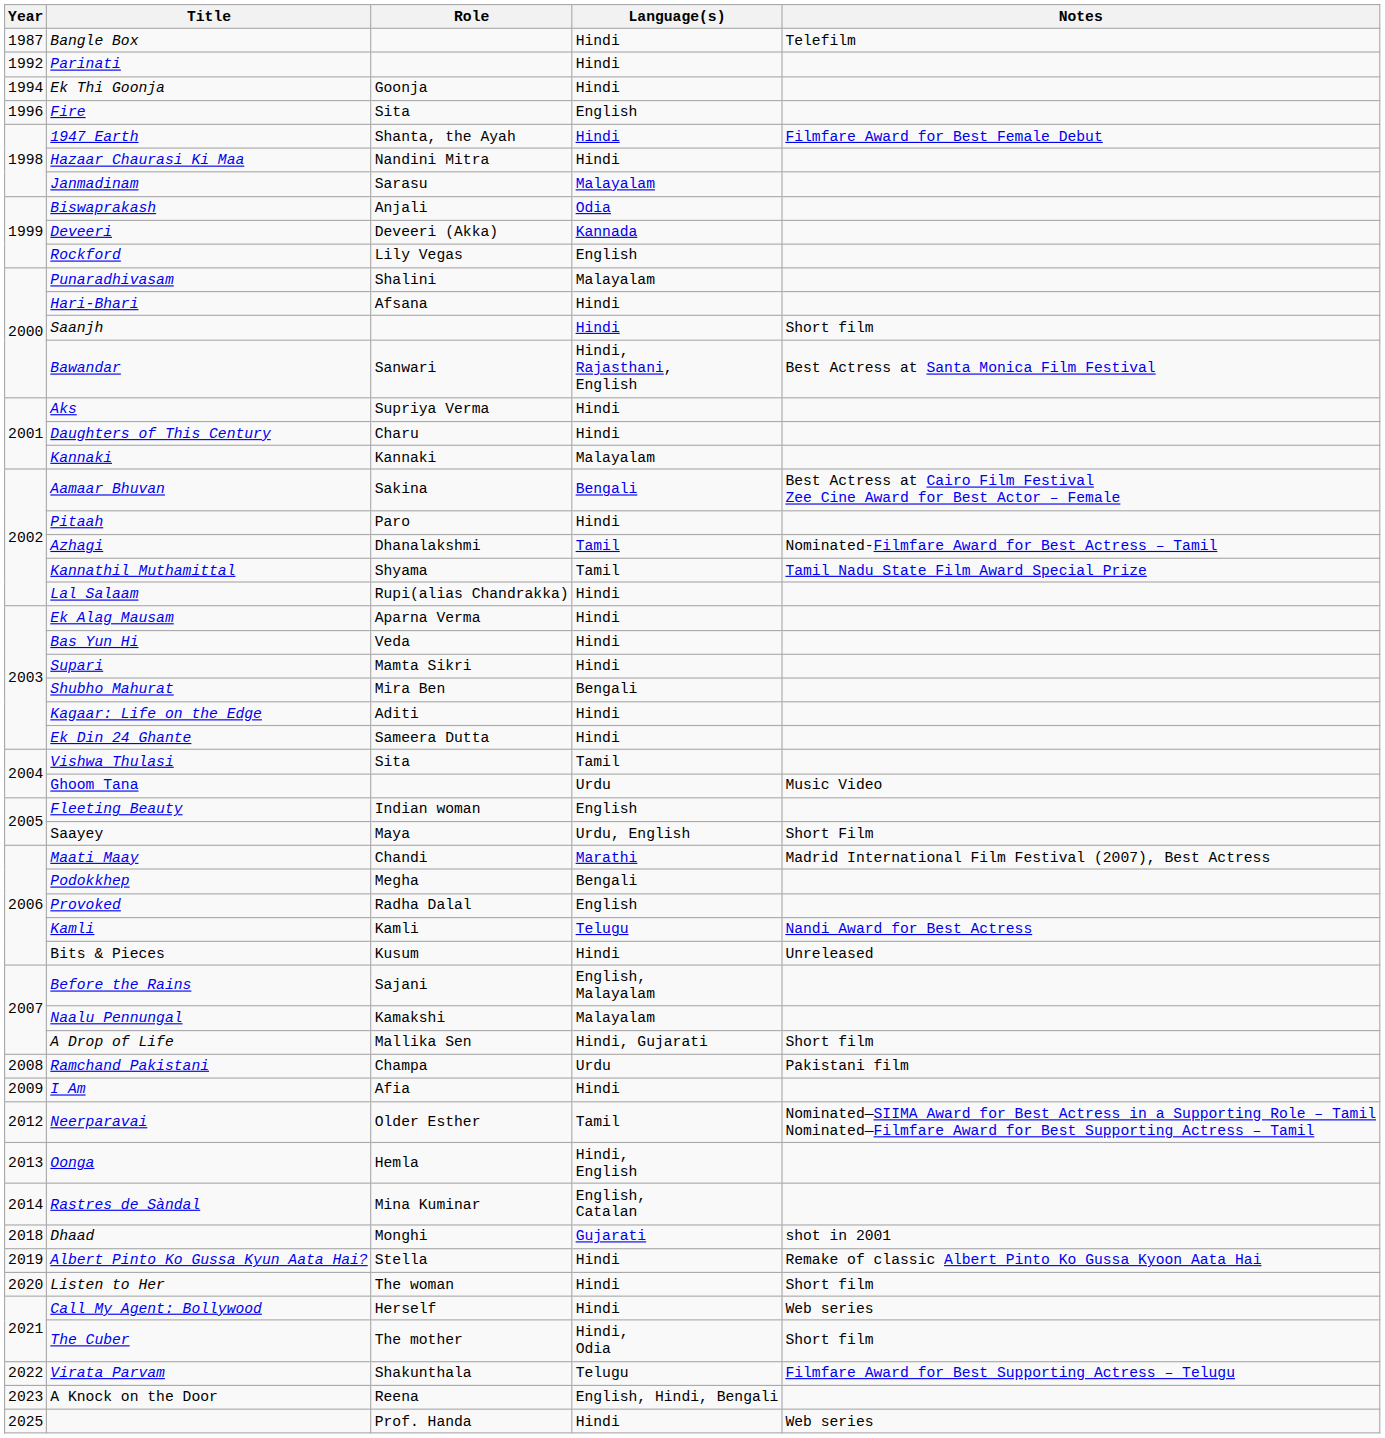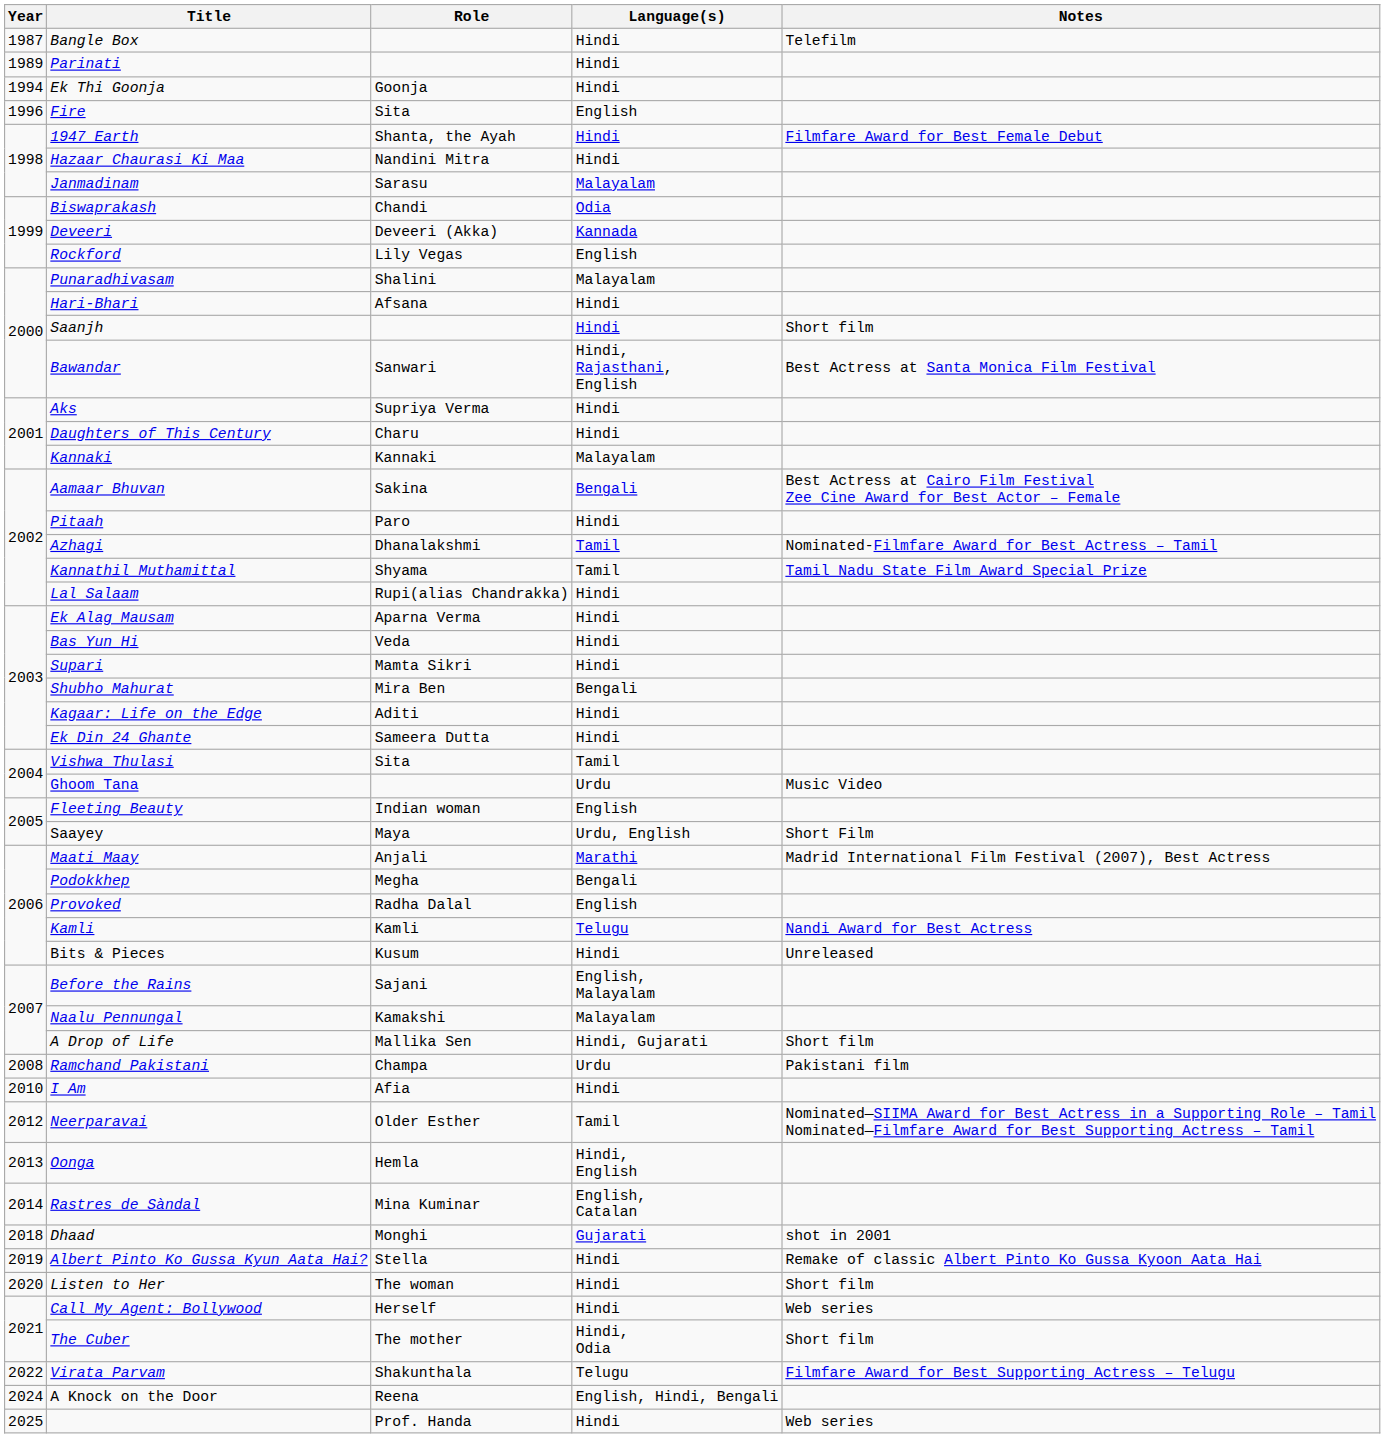Parinati | Year: 1992 -> 1989
Biswaprakash | Role: Anjali -> Chandi
Maati Maay | Role: Chandi -> Anjali
I Am | Year: 2009 -> 2010
A Knock on the Door | Year: 2023 -> 2024
